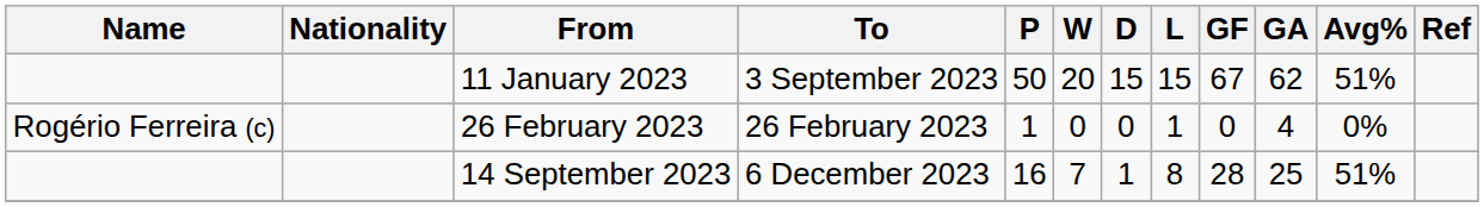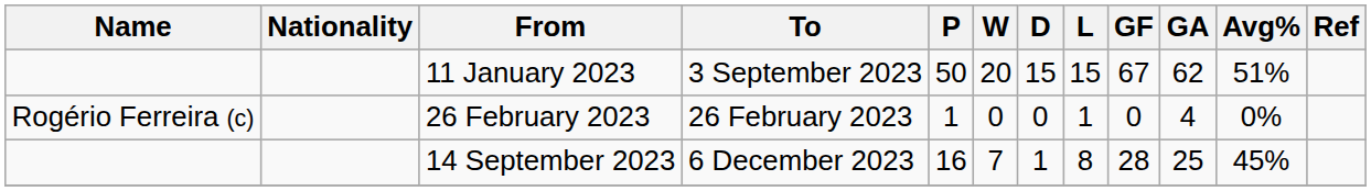14 September 2023 | Avg%: 51% -> 45%
